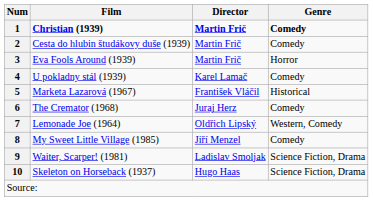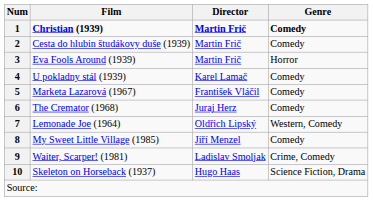5 | Genre: Historical -> Comedy
9 | Genre: Science Fiction, Drama -> Crime, Comedy
